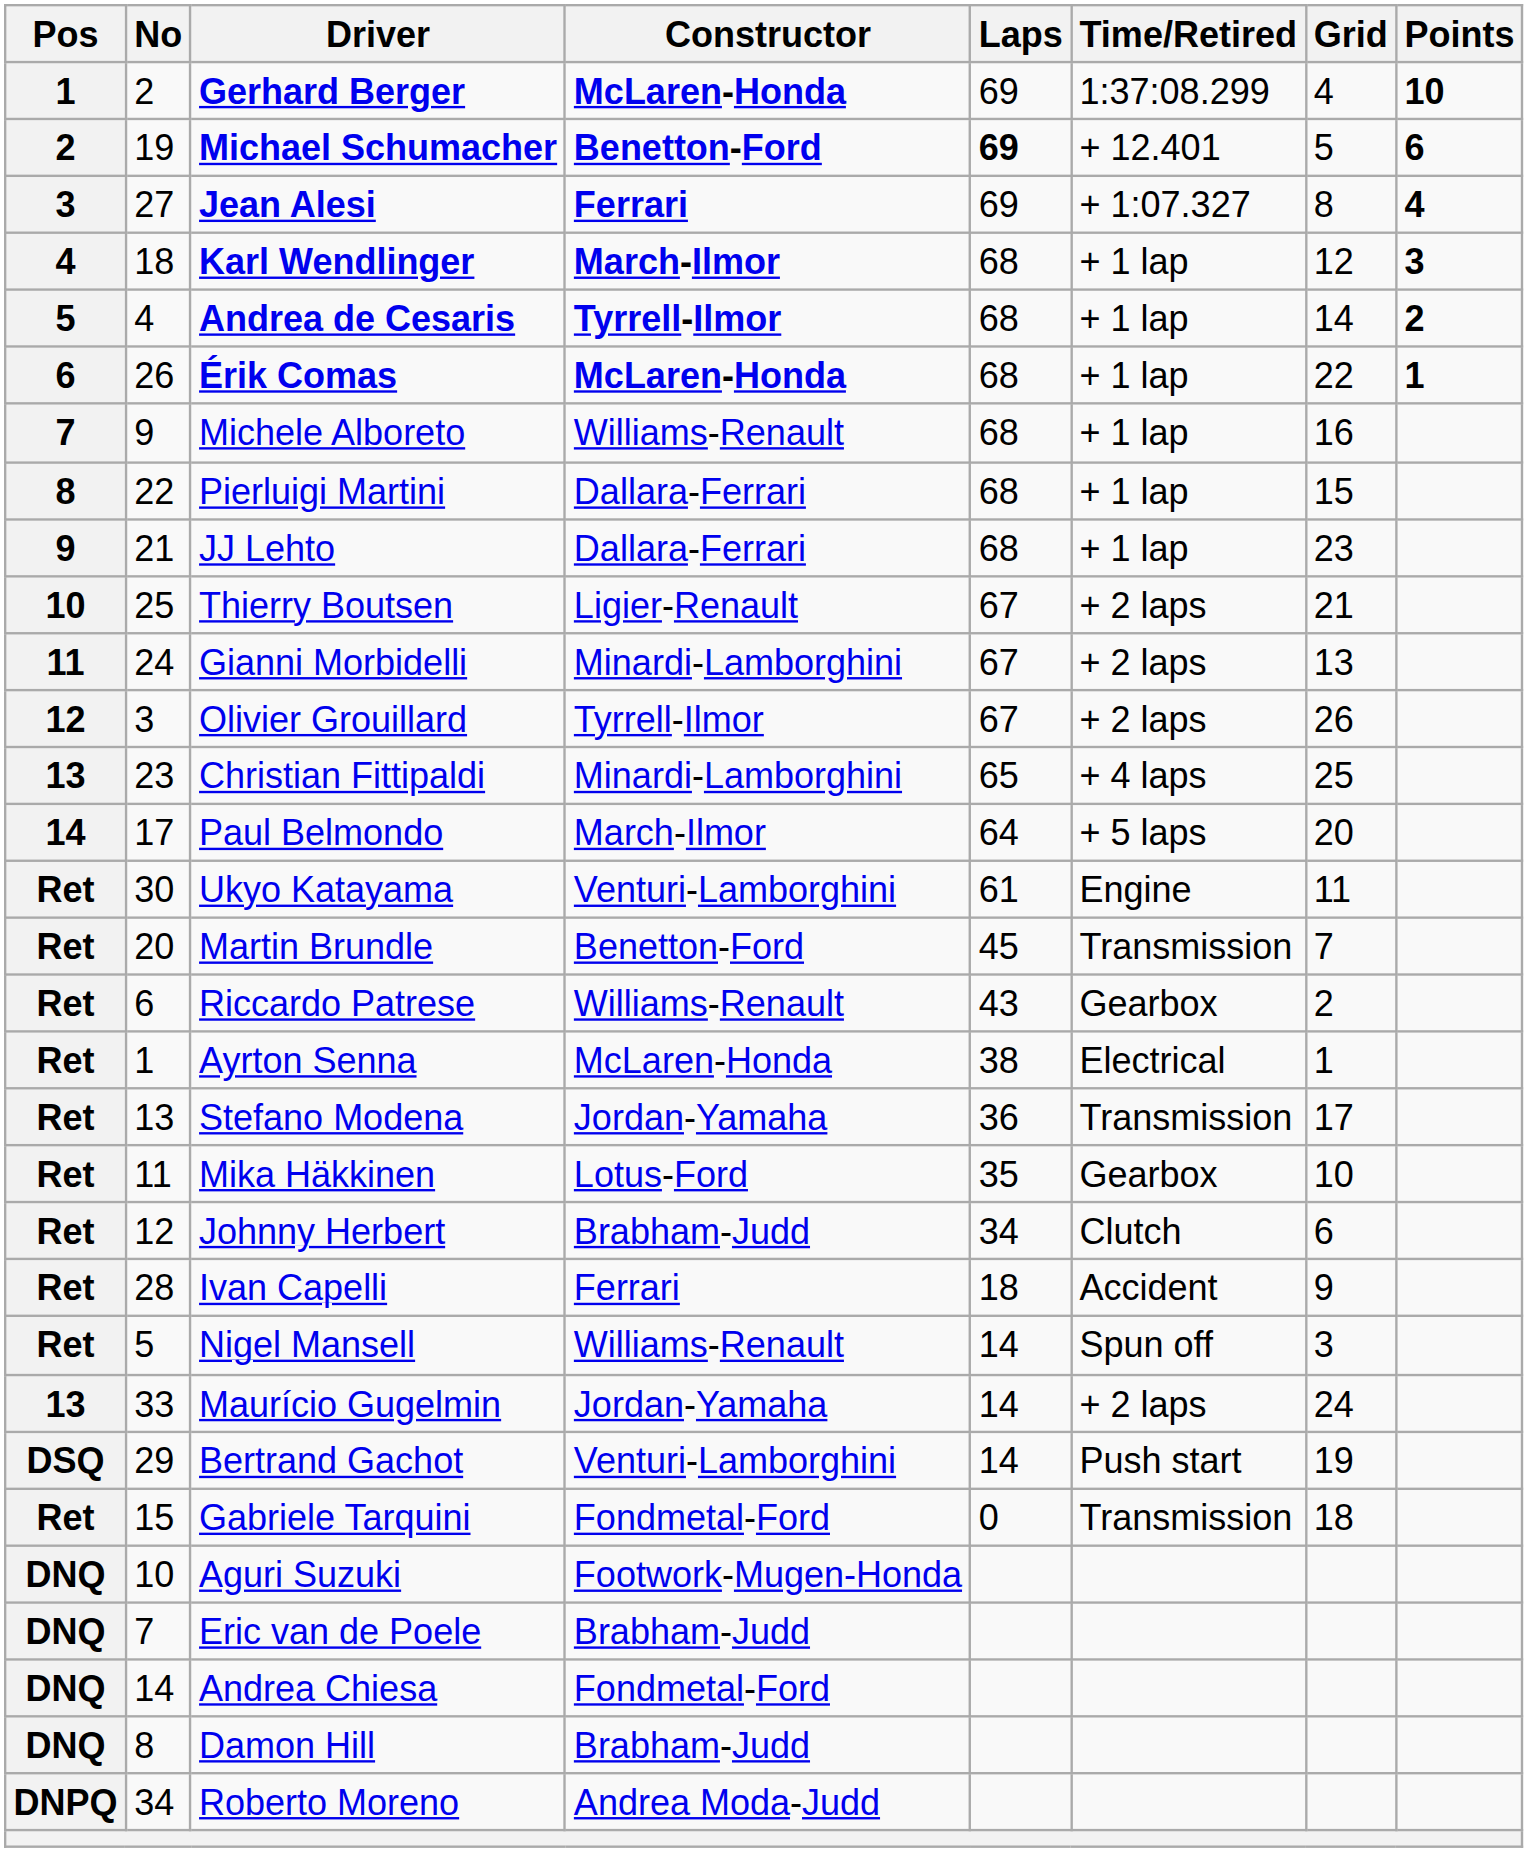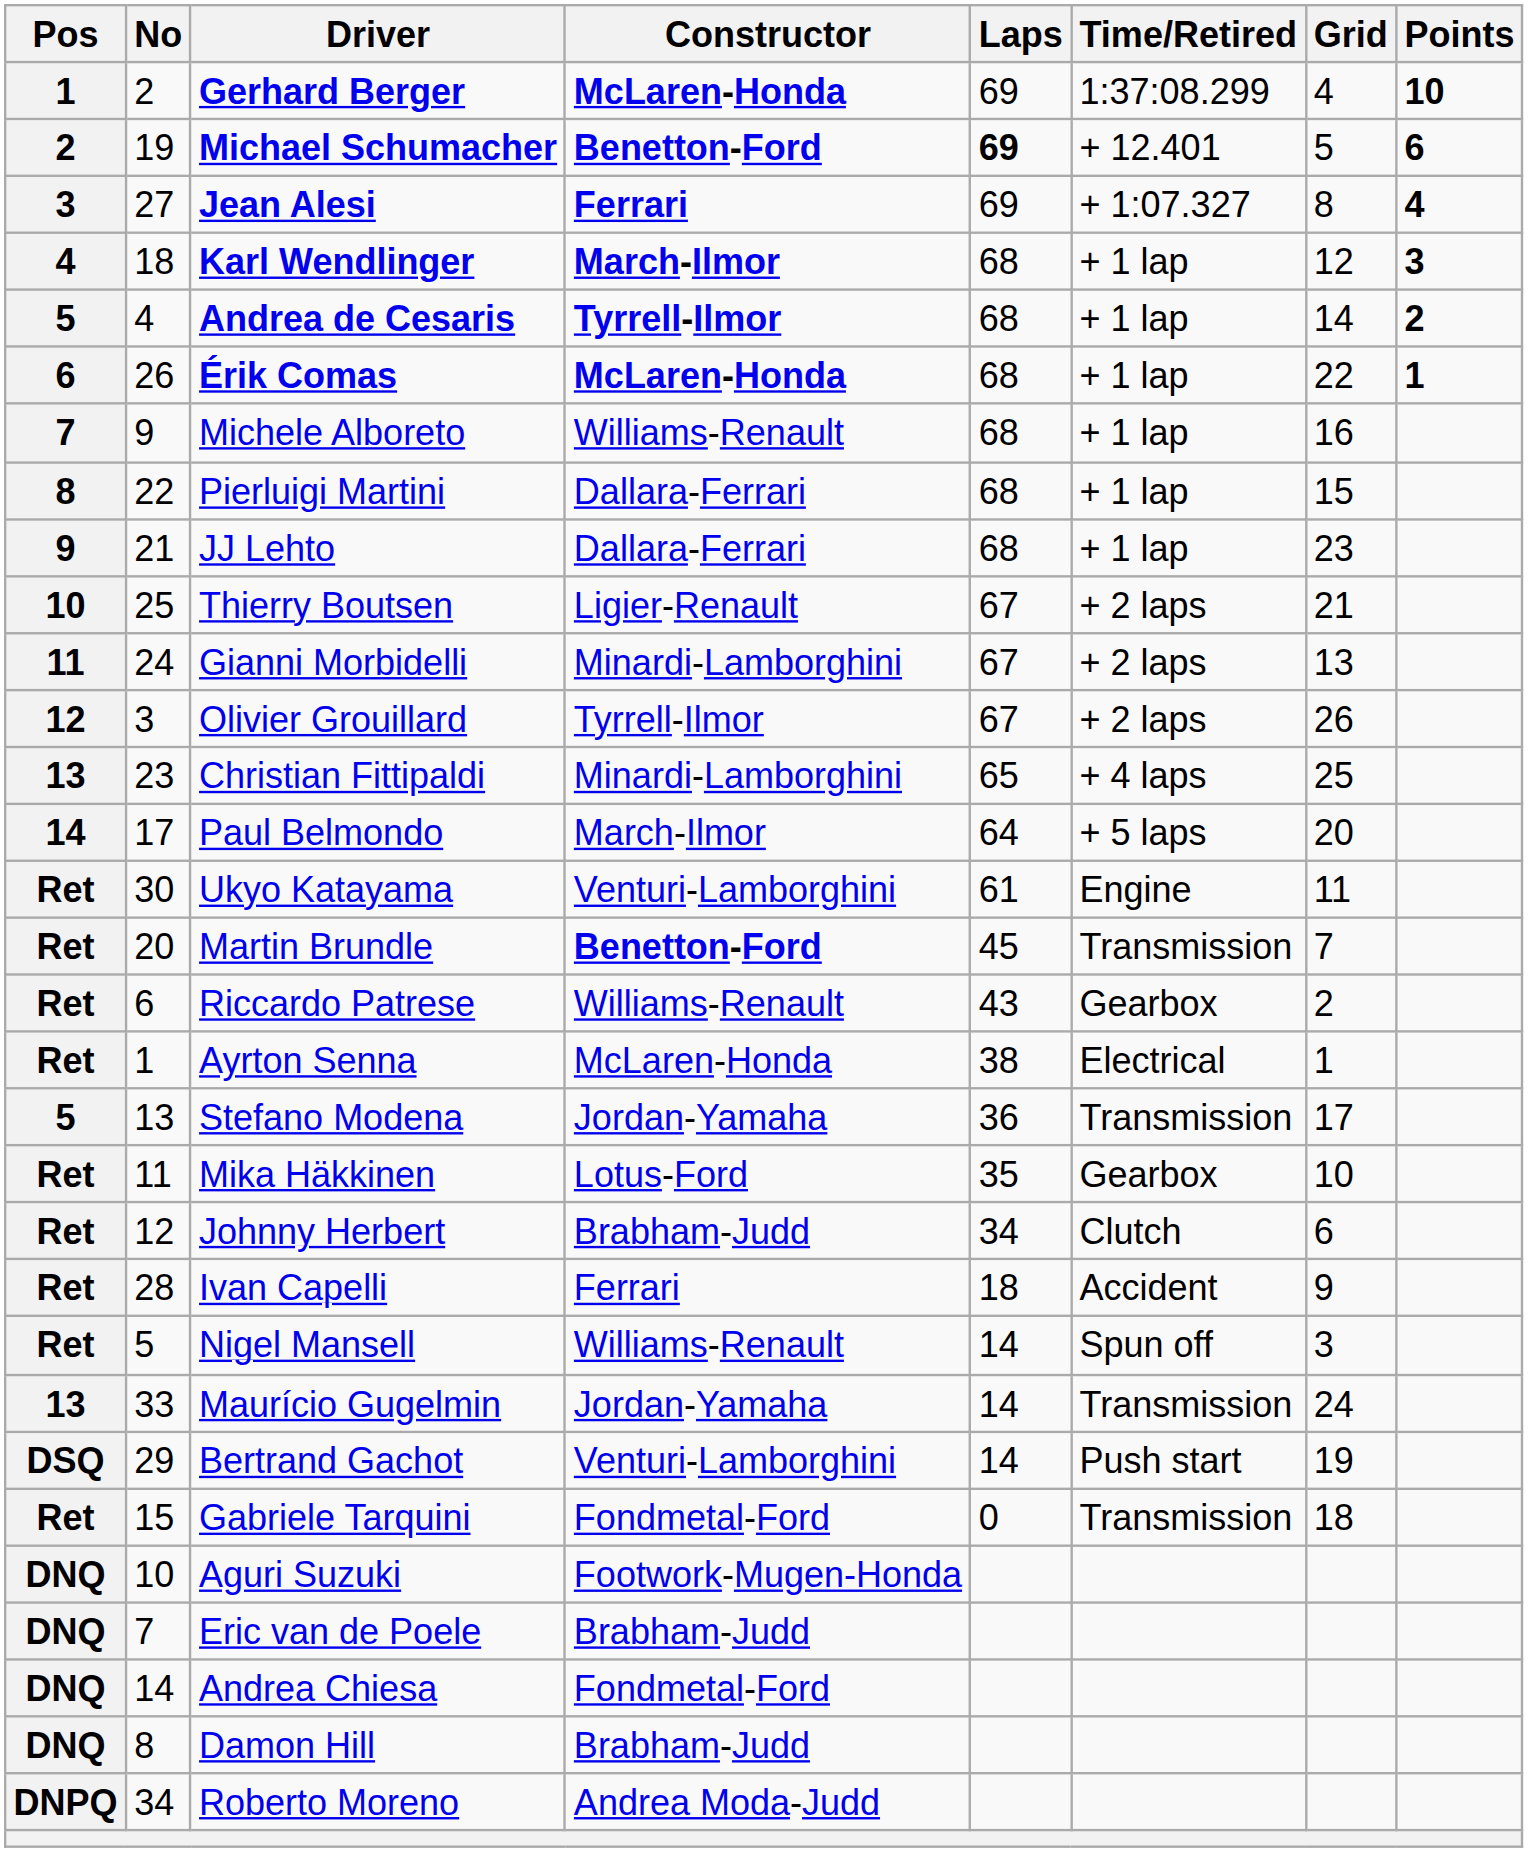Martin Brundle | Constructor: normal -> bold
Stefano Modena | Pos: Ret -> 5
Maurício Gugelmin | Time/Retired: + 2 laps -> Transmission
